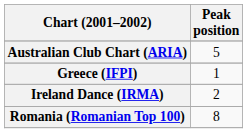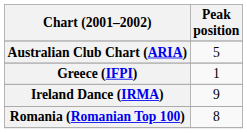Ireland Dance (IRMA) | Peak position: 2 -> 9
